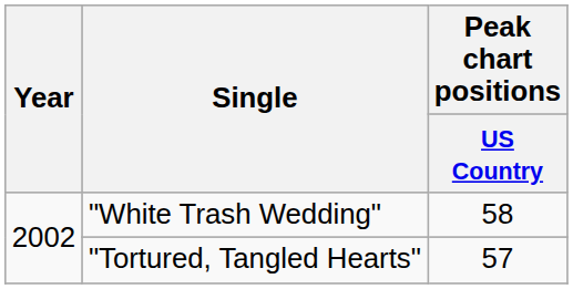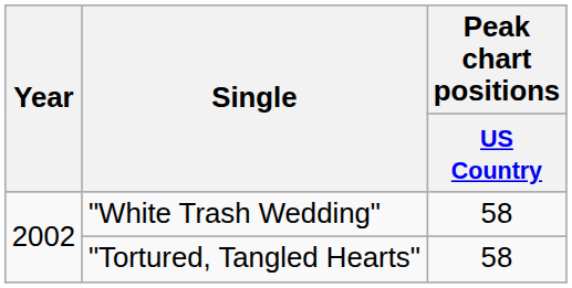"Tortured, Tangled Hearts" | Peak chart positions / US Country: 57 -> 58
